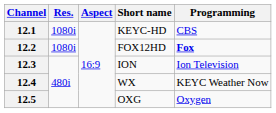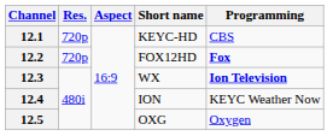12.1 | Res.: 1080i -> 720p
12.2 | Res.: 1080i -> 720p
12.3 | Short name: ION -> WX
12.3 | Programming: normal -> bold
12.4 | Short name: WX -> ION
